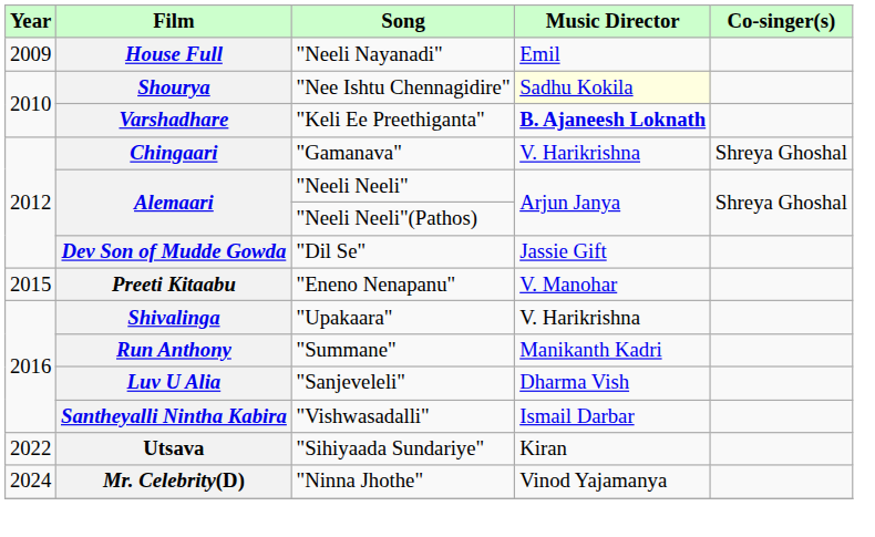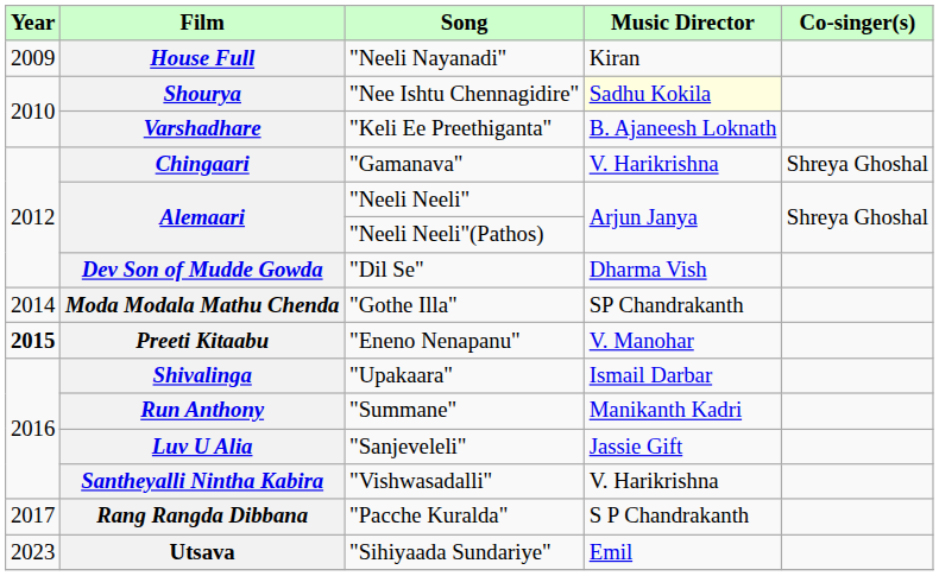House Full | Music Director: Emil -> Kiran
Varshadhare | Music Director: bold -> normal
Dev Son of Mudde Gowda | Music Director: Jassie Gift -> Dharma Vish
+ row: 2014 | Moda Modala Mathu Chenda | "Gothe Illa" | SP Chandrakanth
Preeti Kitaabu | Year: normal -> bold
Shivalinga | Music Director: V. Harikrishna -> Ismail Darbar
Luv U Alia | Music Director: Dharma Vish -> Jassie Gift
Santheyalli Nintha Kabira | Music Director: Ismail Darbar -> V. Harikrishna
+ row: 2017 | Rang Rangda Dibbana | "Pacche Kuralda" | S P Chandrakanth
Utsava | Year: 2022 -> 2023
Utsava | Music Director: Kiran -> Emil
- row: 2024 | Mr. Celebrity(D) | "Ninna Jhothe" | Vinod Yajamanya
